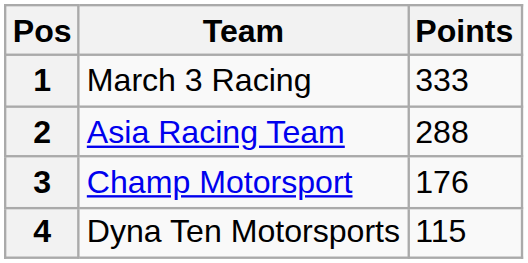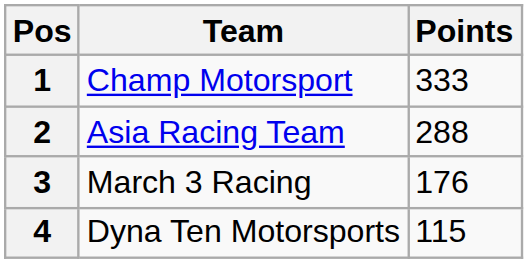1 | Team: March 3 Racing -> Champ Motorsport
3 | Team: Champ Motorsport -> March 3 Racing
